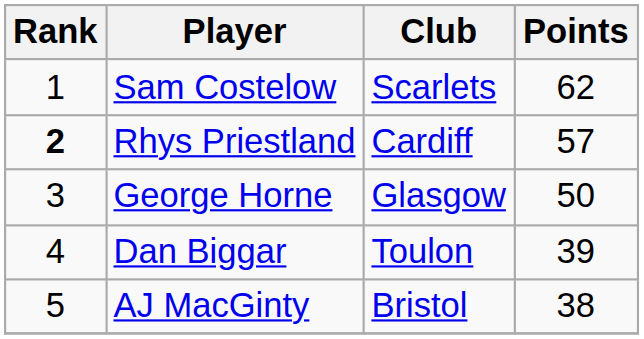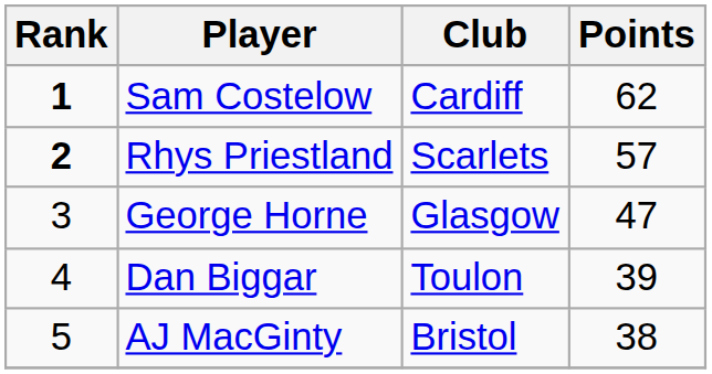Sam Costelow | Rank: normal -> bold
Sam Costelow | Club: Scarlets -> Cardiff
Rhys Priestland | Club: Cardiff -> Scarlets
George Horne | Points: 50 -> 47
